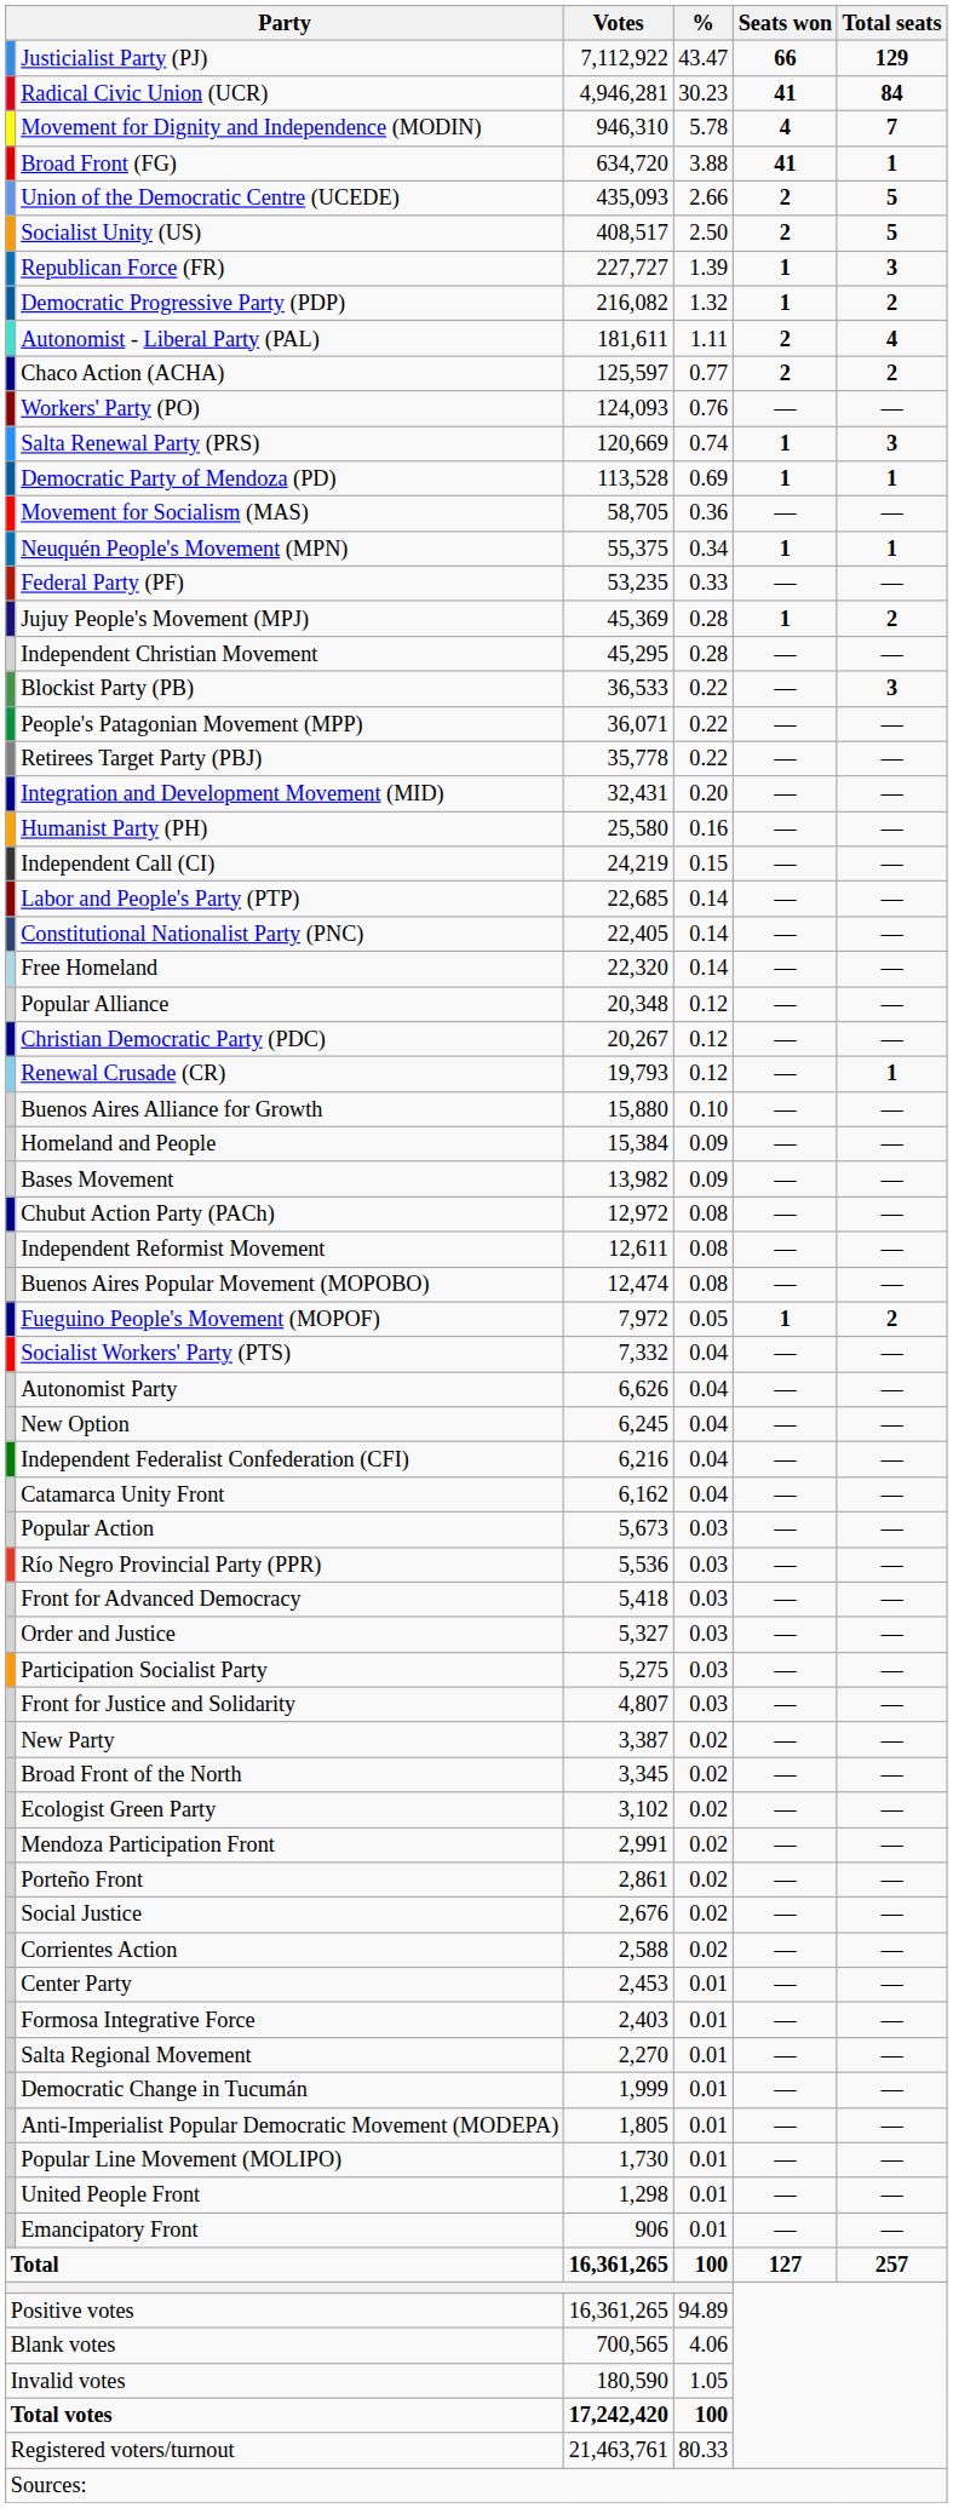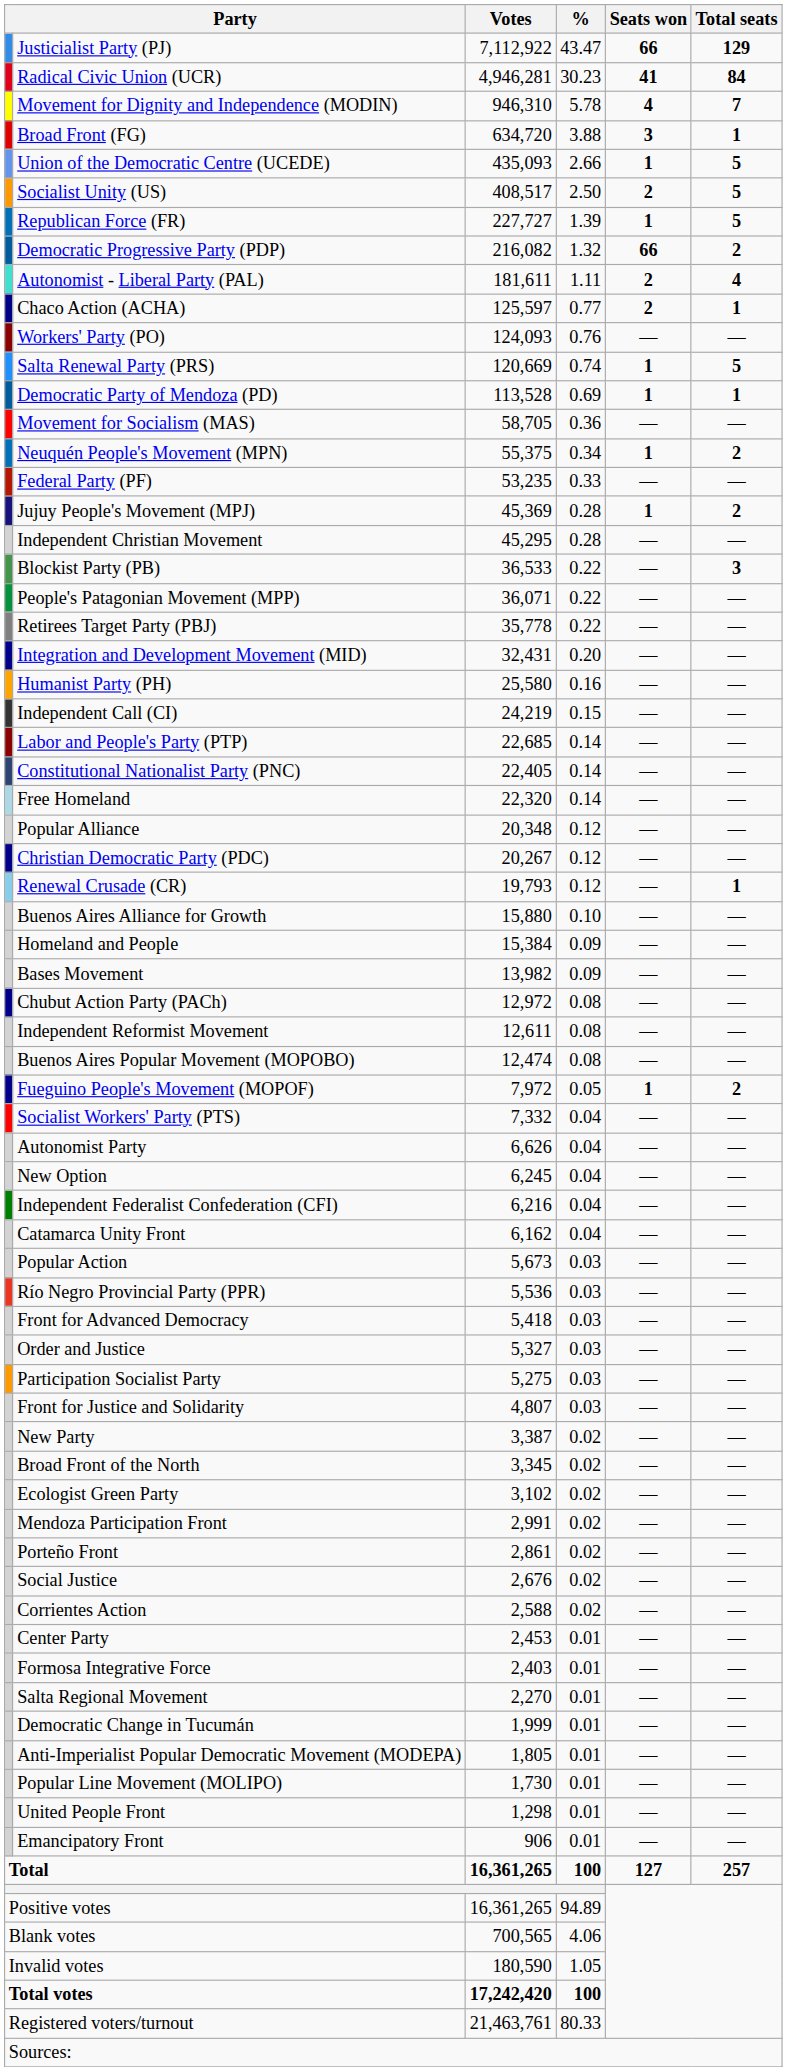Broad Front (FG) | Seats won: 41 -> 3
Union of the Democratic Centre (UCEDE) | Seats won: 2 -> 1
Republican Force (FR) | Total seats: 3 -> 5
Democratic Progressive Party (PDP) | Seats won: 1 -> 66
Chaco Action (ACHA) | Total seats: 2 -> 1
Salta Renewal Party (PRS) | Total seats: 3 -> 5
Neuquén People's Movement (MPN) | Total seats: 1 -> 2
